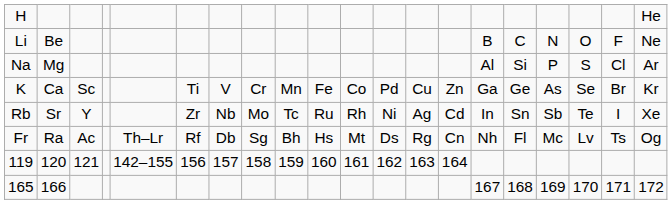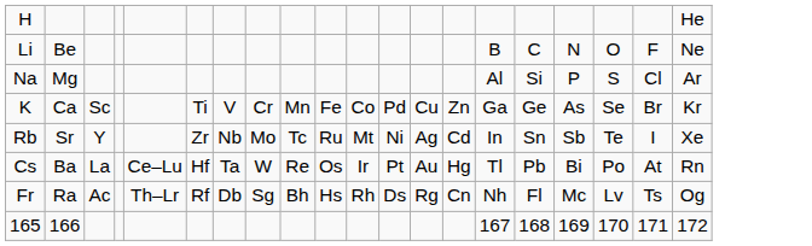Rb | column 11: Rh -> Mt
+ row: Cs | Ba | La | Ce–Lu | Hf | Ta | W | Re | Os | Ir | Pt | Au | Hg | Tl | Pb | Bi | Po | At | Rn
Fr | column 11: Mt -> Rh
- row: 119 | 120 | 121 | 142–155 | 156 | 157 | 158 | 159 | 160 | 161 | 162 | 163 | 164
